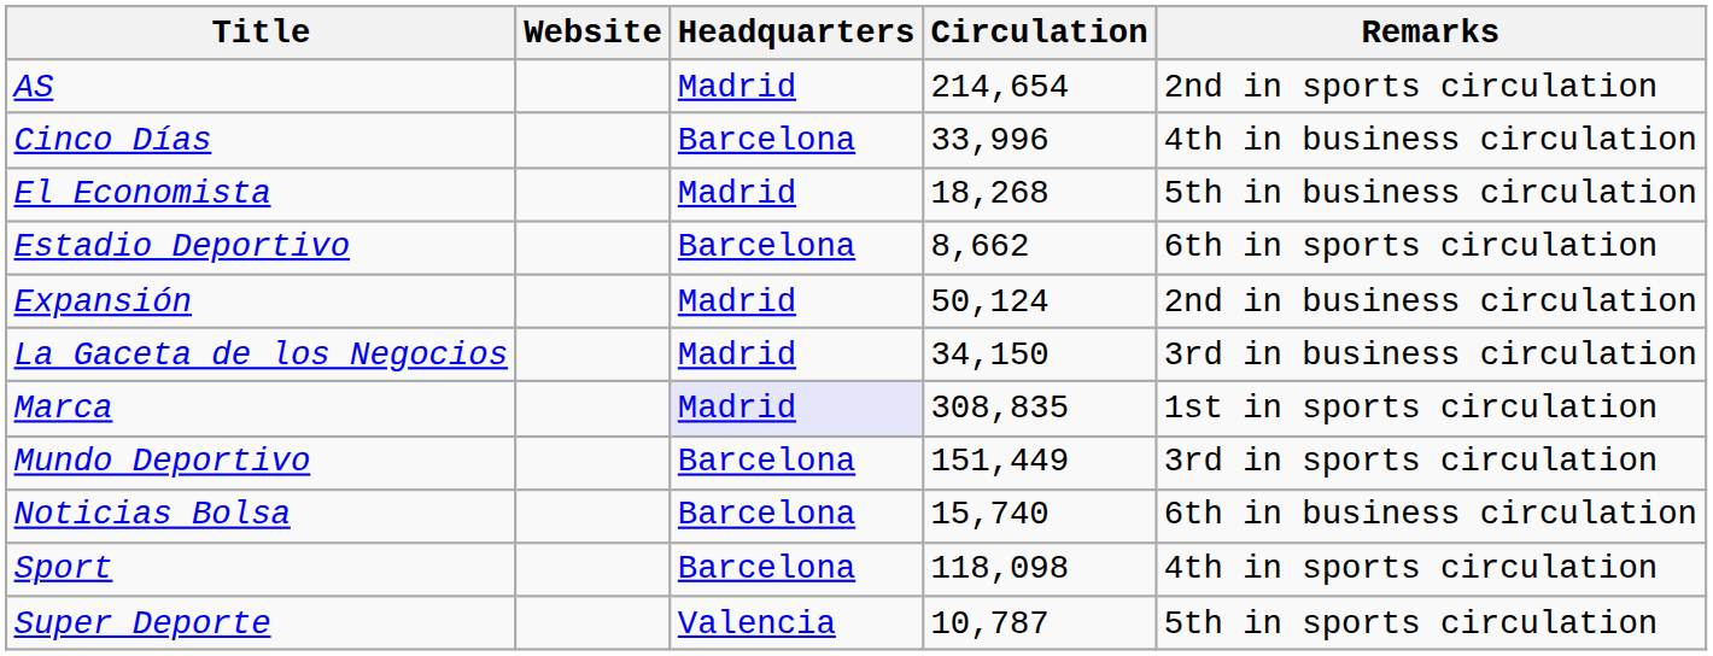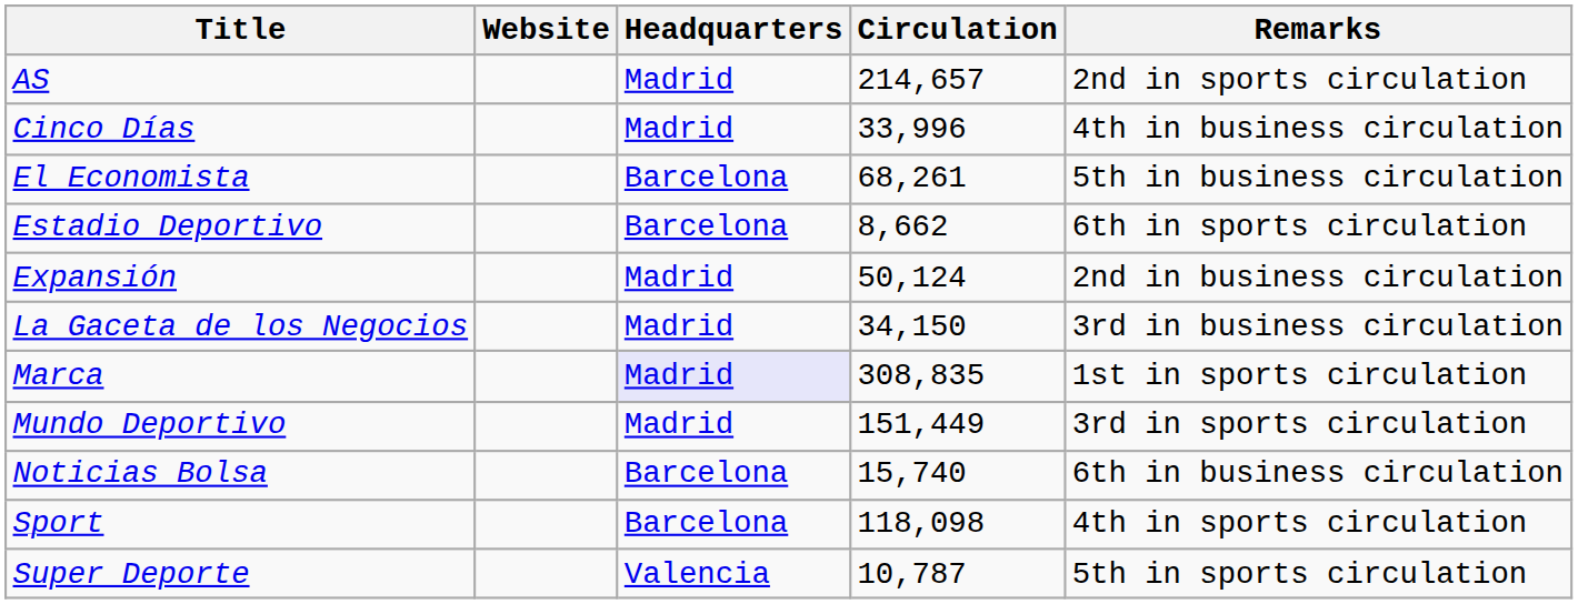AS | Circulation: 214,654 -> 214,657
Cinco Días | Headquarters: Barcelona -> Madrid
El Economista | Headquarters: Madrid -> Barcelona
El Economista | Circulation: 18,268 -> 68,261
Mundo Deportivo | Headquarters: Barcelona -> Madrid
